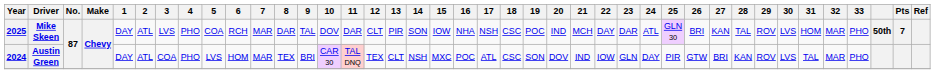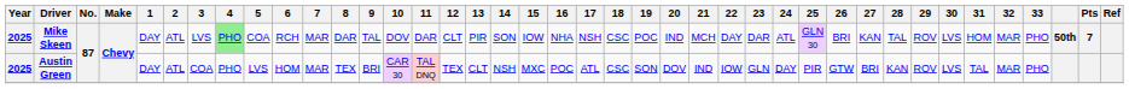Mike Skeen | 4: no background -> lightgreen background
Austin Green | Year: 2024 -> 2025
